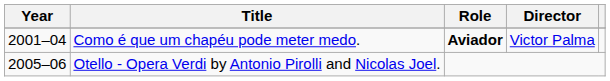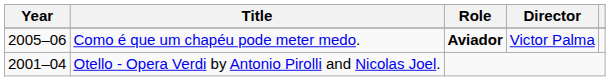Como é que um chapéu pode meter medo. | Year: 2001–04 -> 2005–06
Otello - Opera Verdi by Antonio Pirolli and Nicolas Joel. | Year: 2005–06 -> 2001–04
